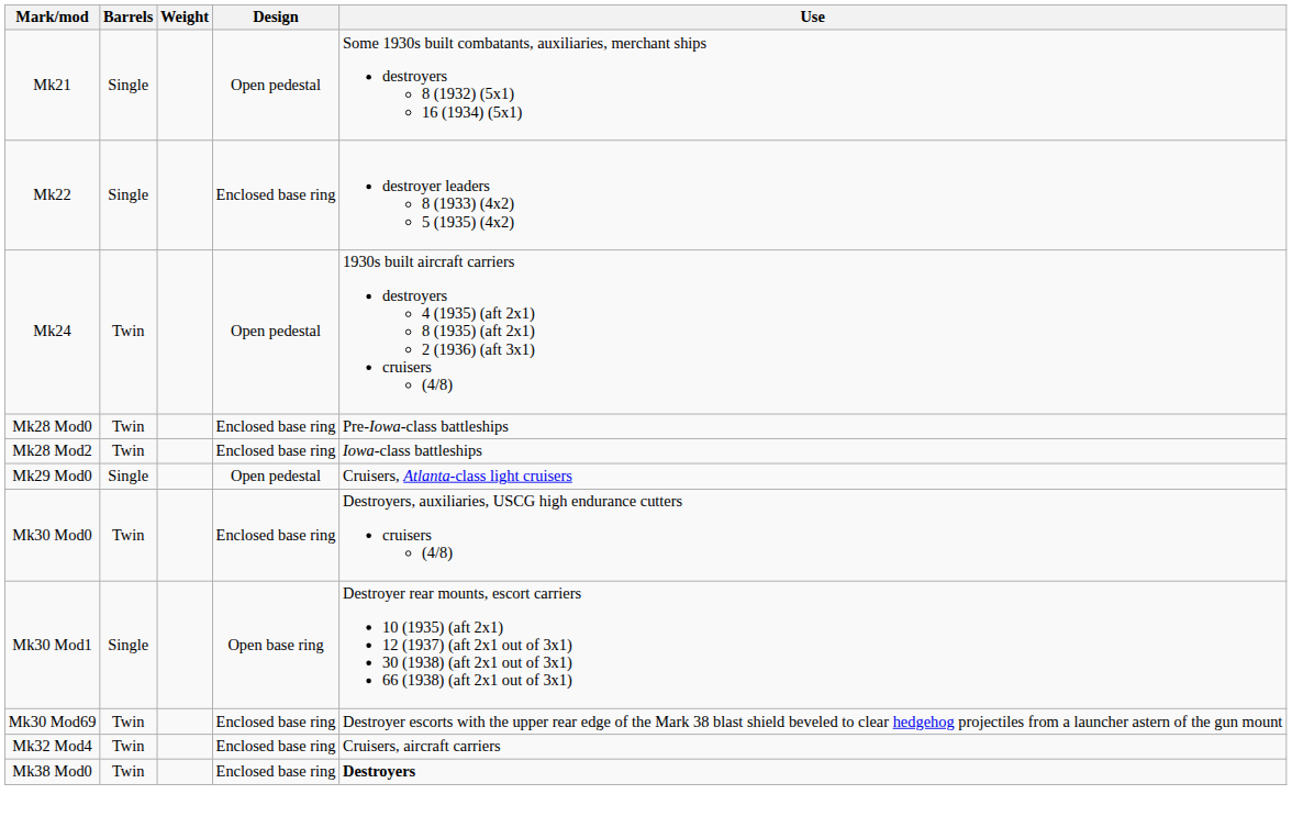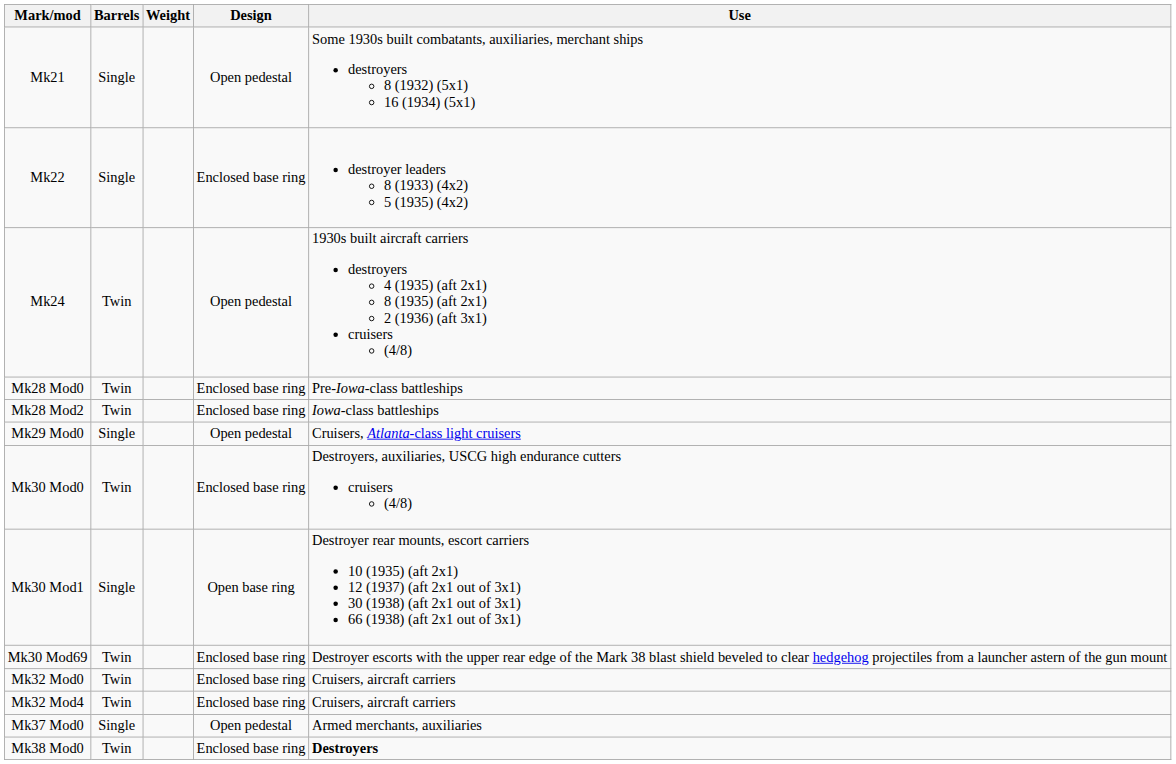+ row: Mk32 Mod0 | Twin | Enclosed base ring | Cruisers, aircraft carriers
+ row: Mk37 Mod0 | Single | Open pedestal | Armed merchants, auxiliaries
